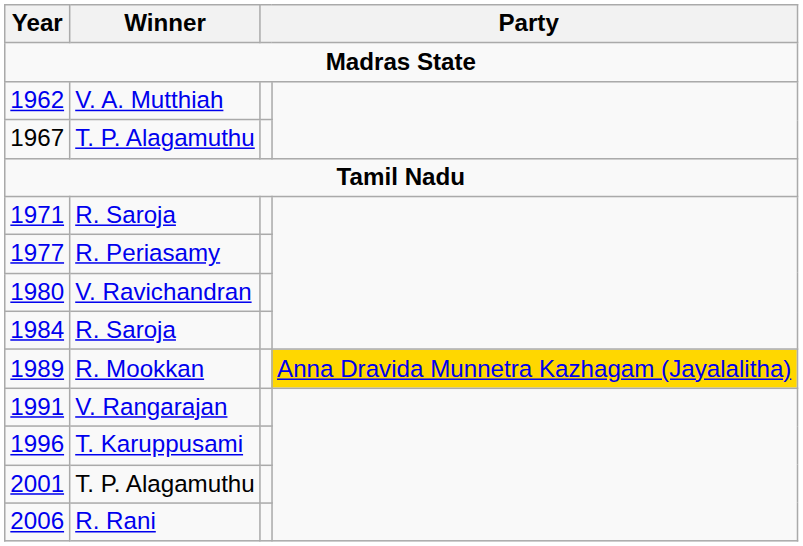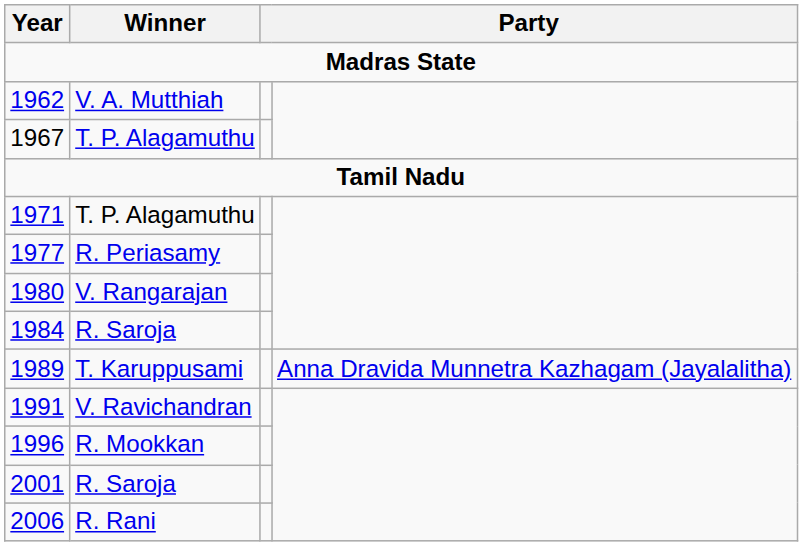1971 | Winner: R. Saroja -> T. P. Alagamuthu
1980 | Winner: V. Ravichandran -> V. Rangarajan
1989 | Winner: R. Mookkan -> T. Karuppusami
1989 | column 4: gold background -> no background
1991 | Winner: V. Rangarajan -> V. Ravichandran
1996 | Winner: T. Karuppusami -> R. Mookkan
2001 | Winner: T. P. Alagamuthu -> R. Saroja
